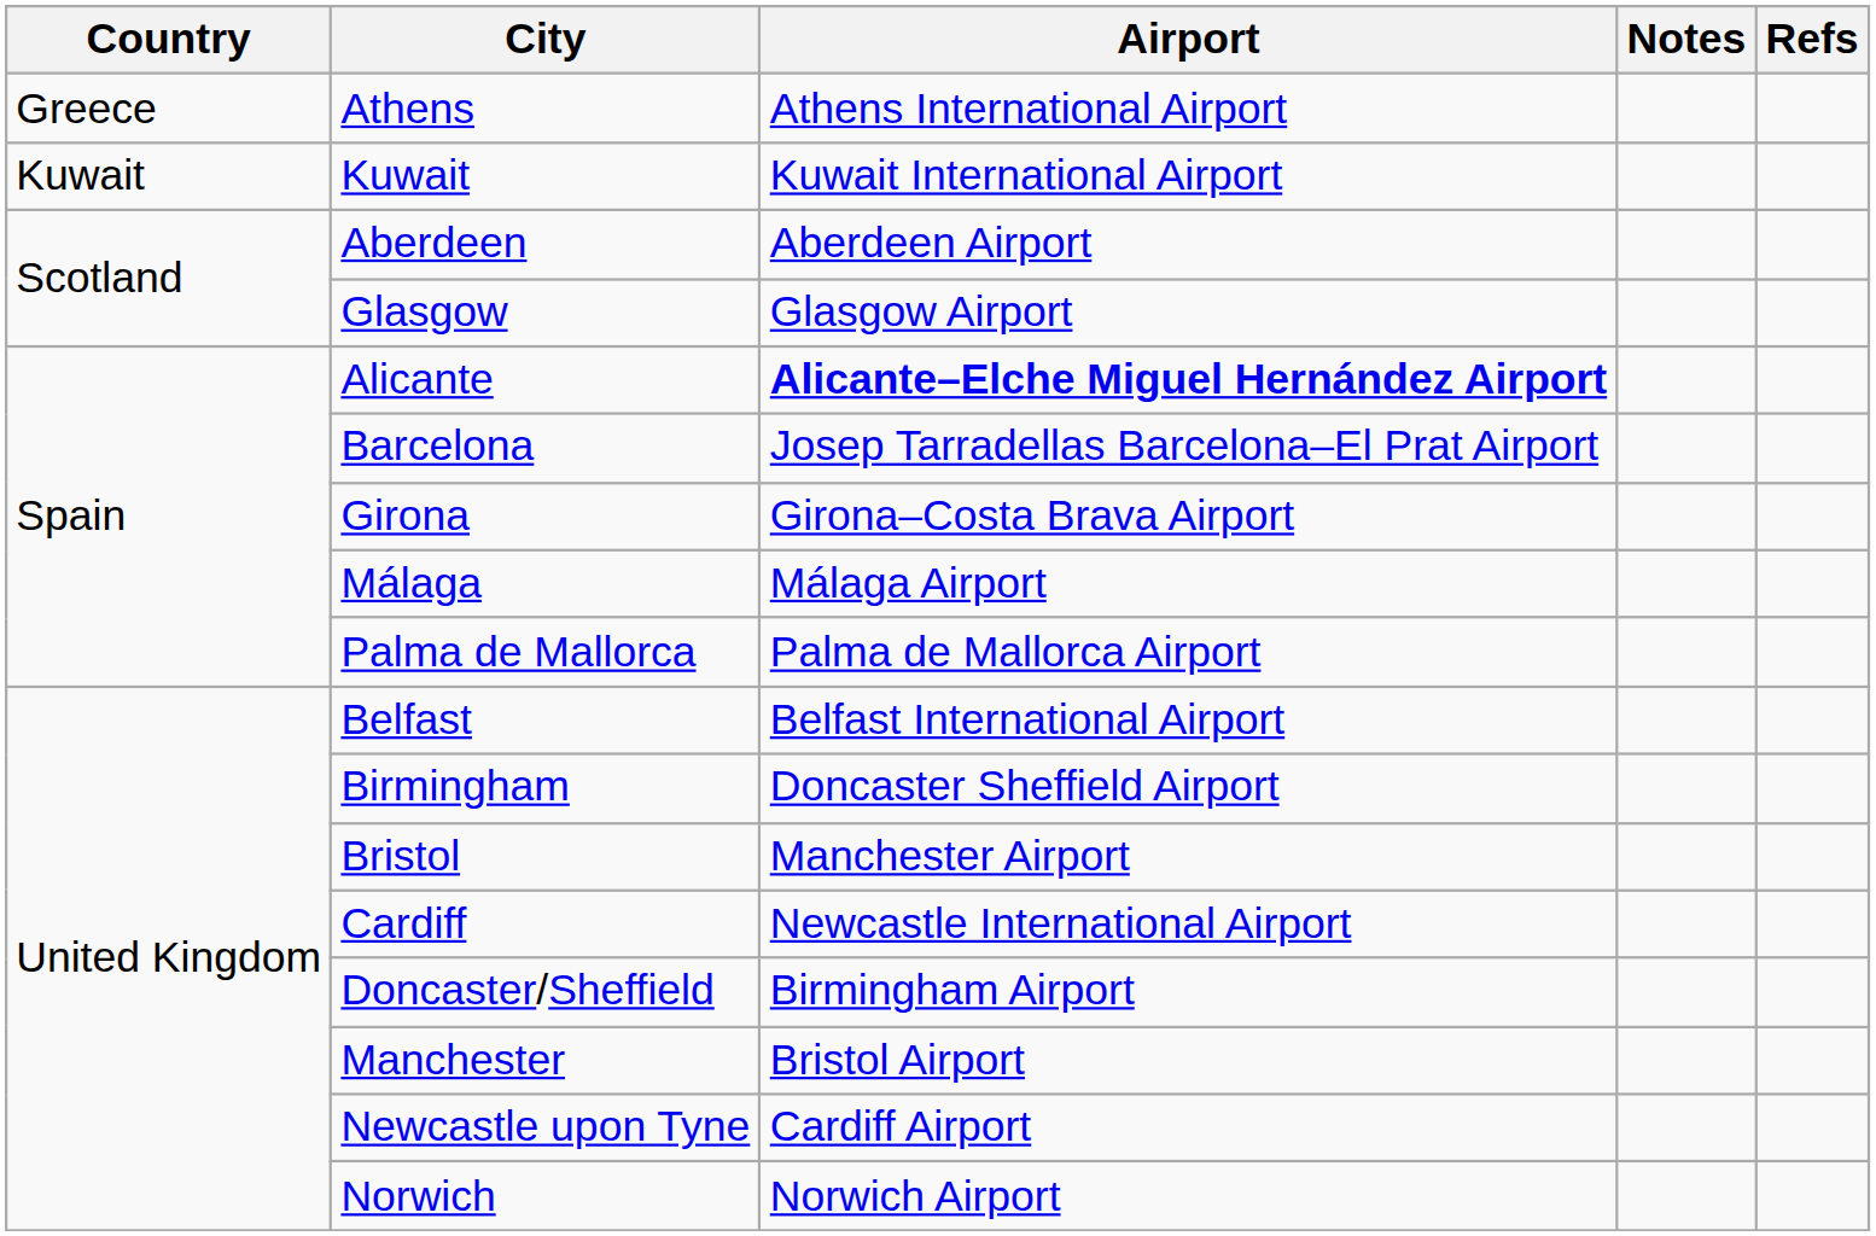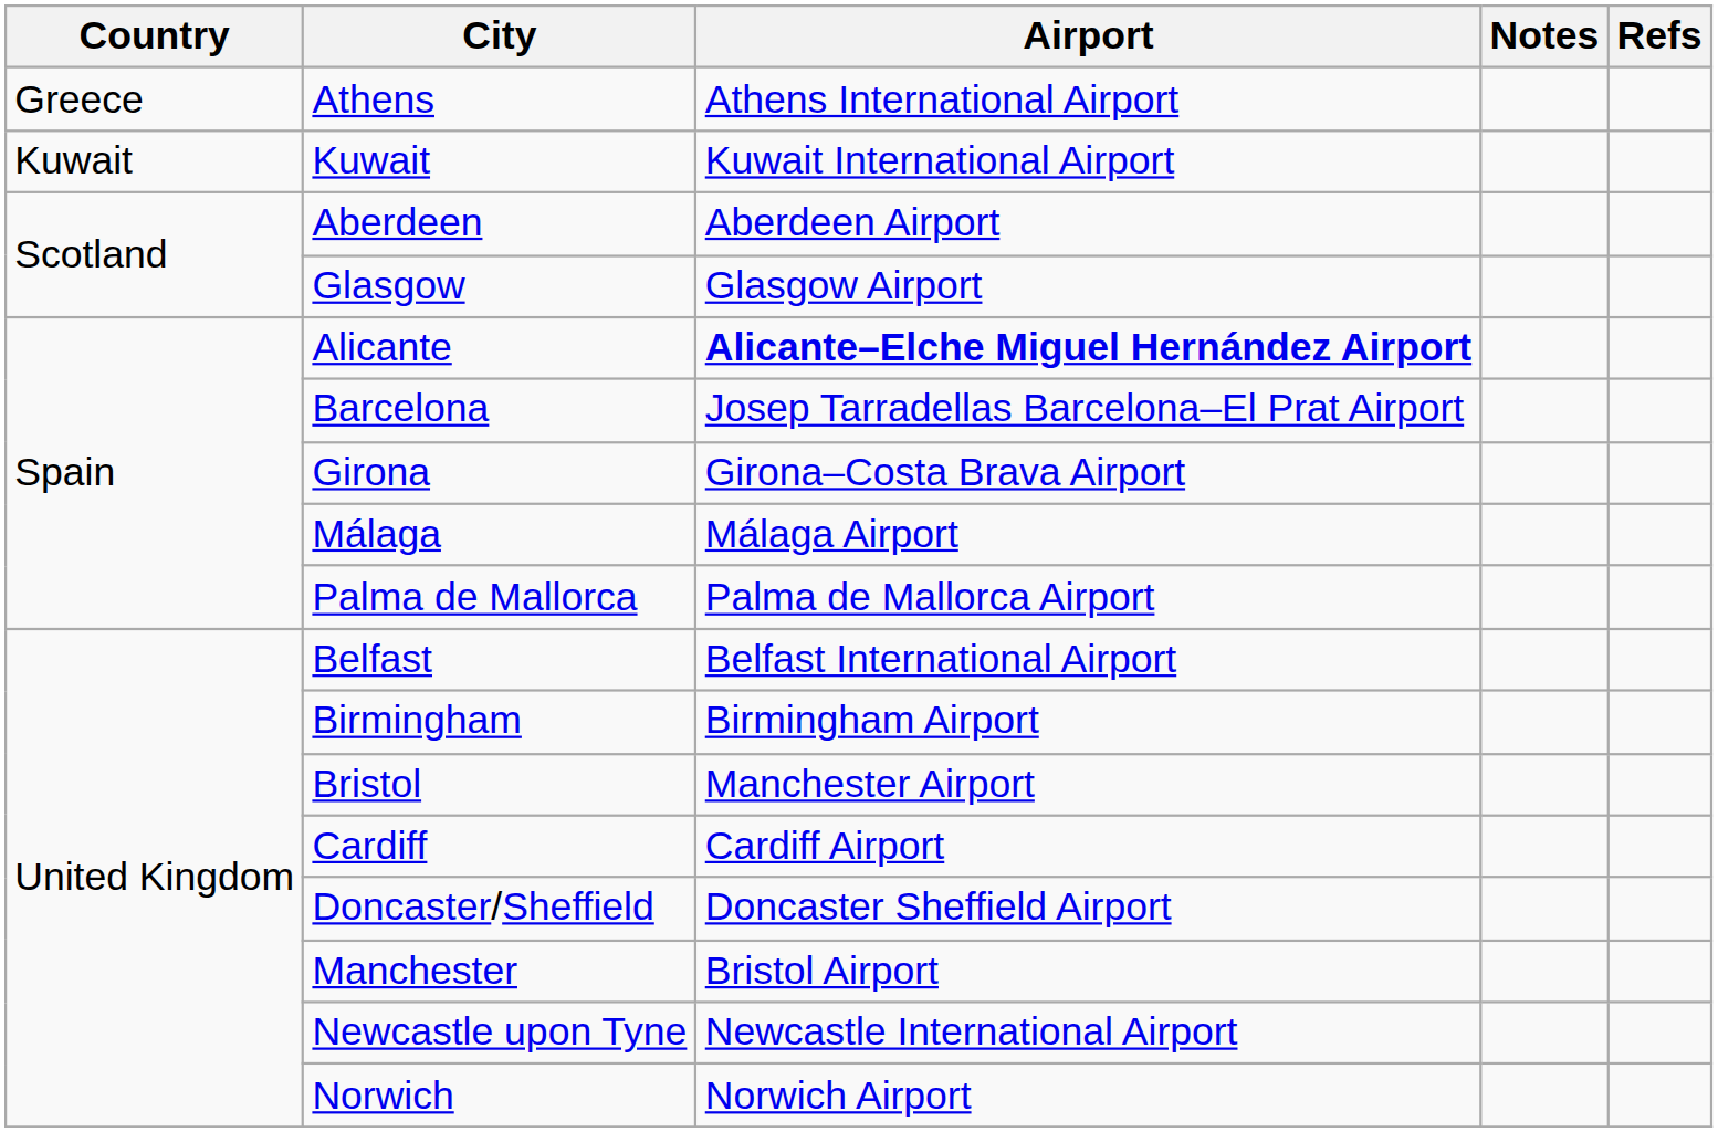Birmingham | Airport: Doncaster Sheffield Airport -> Birmingham Airport
Cardiff | Airport: Newcastle International Airport -> Cardiff Airport
Doncaster/Sheffield | Airport: Birmingham Airport -> Doncaster Sheffield Airport
Newcastle upon Tyne | Airport: Cardiff Airport -> Newcastle International Airport
